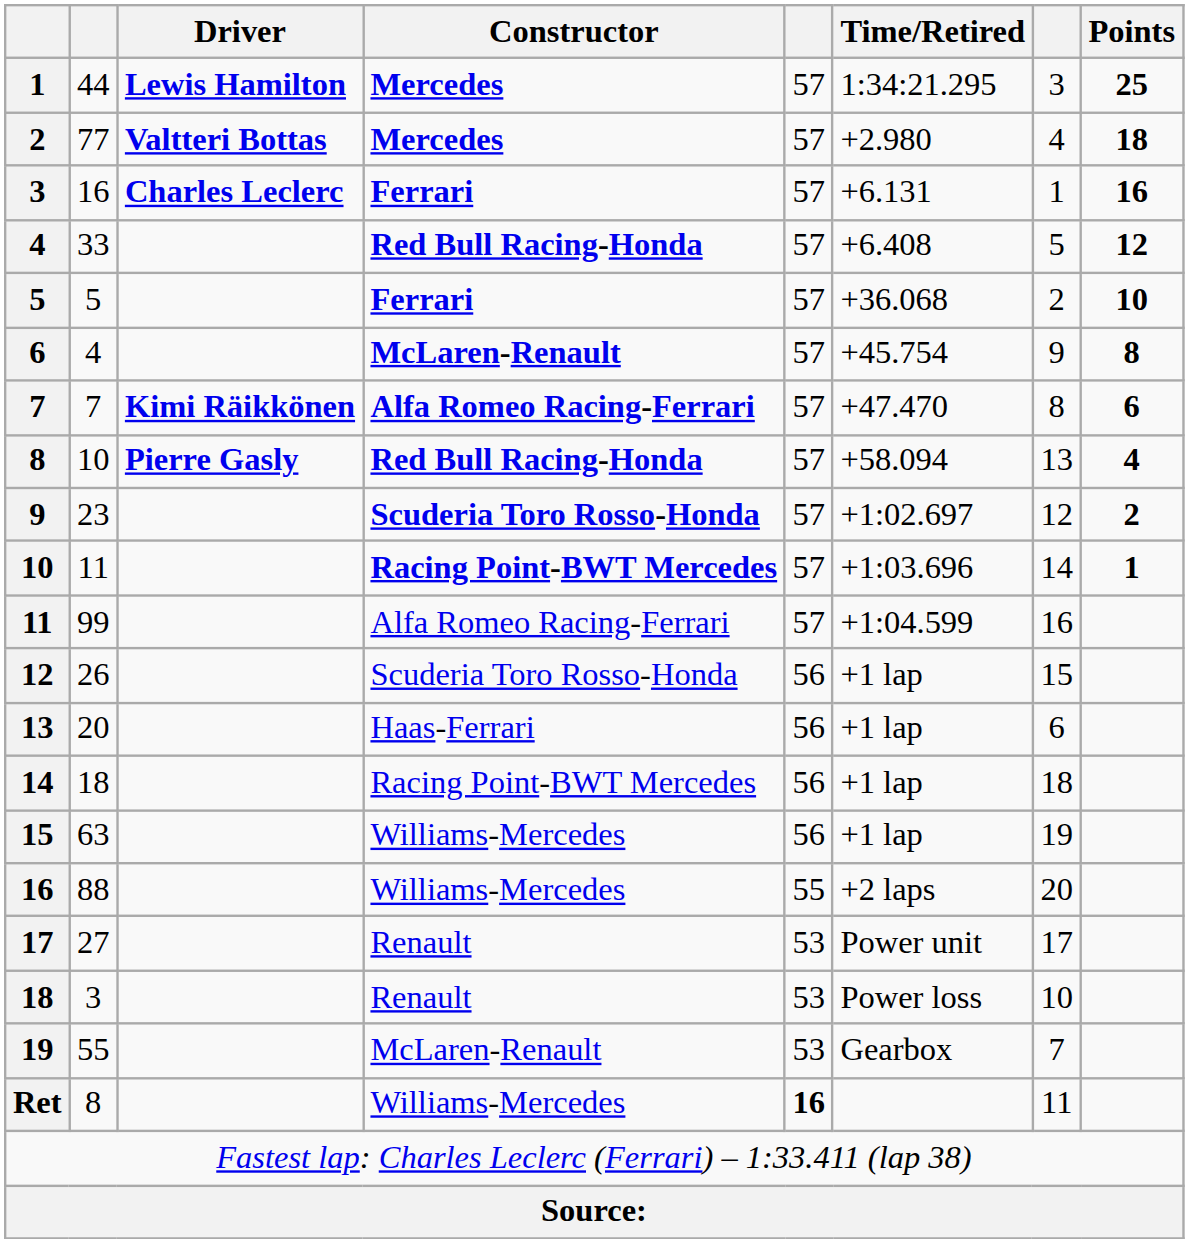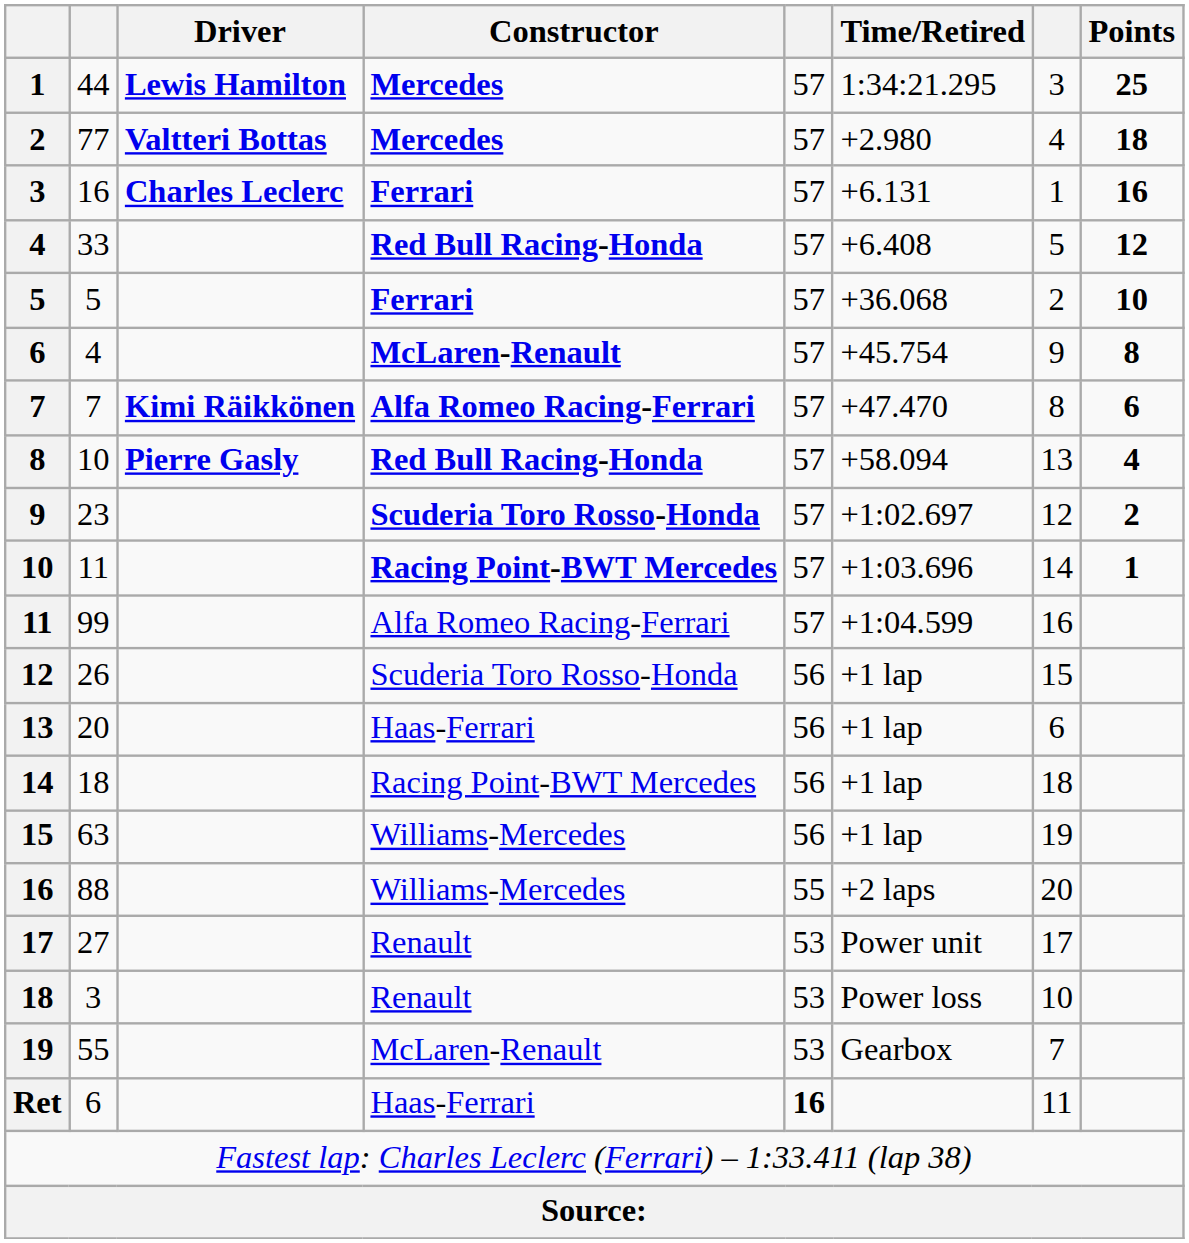Ret | column 2: 8 -> 6
Ret | Constructor: Williams-Mercedes -> Haas-Ferrari
